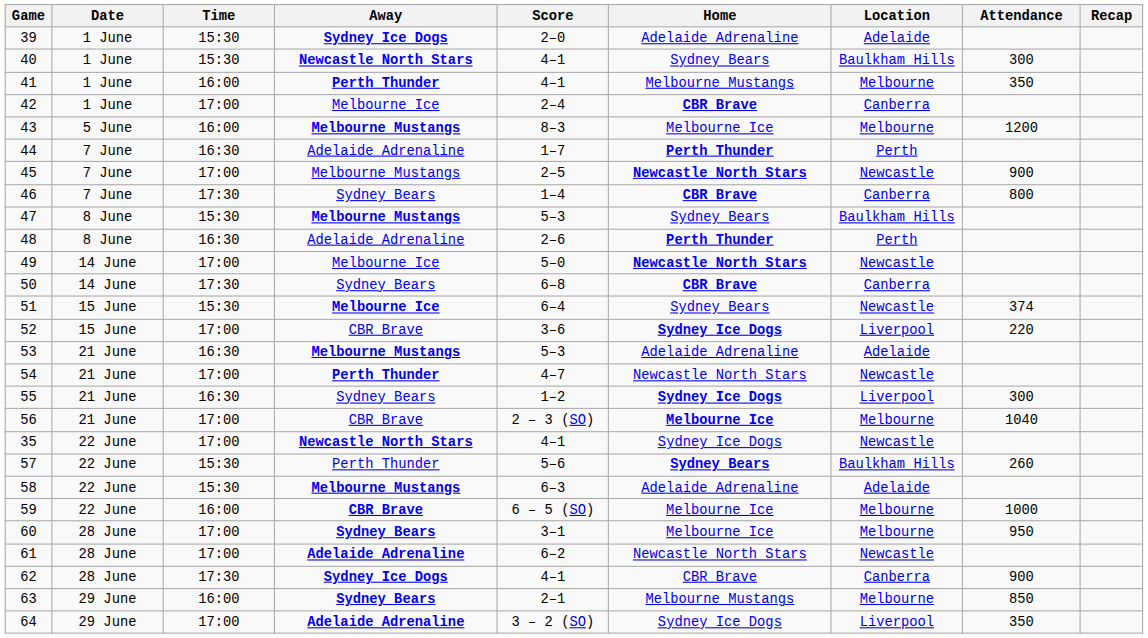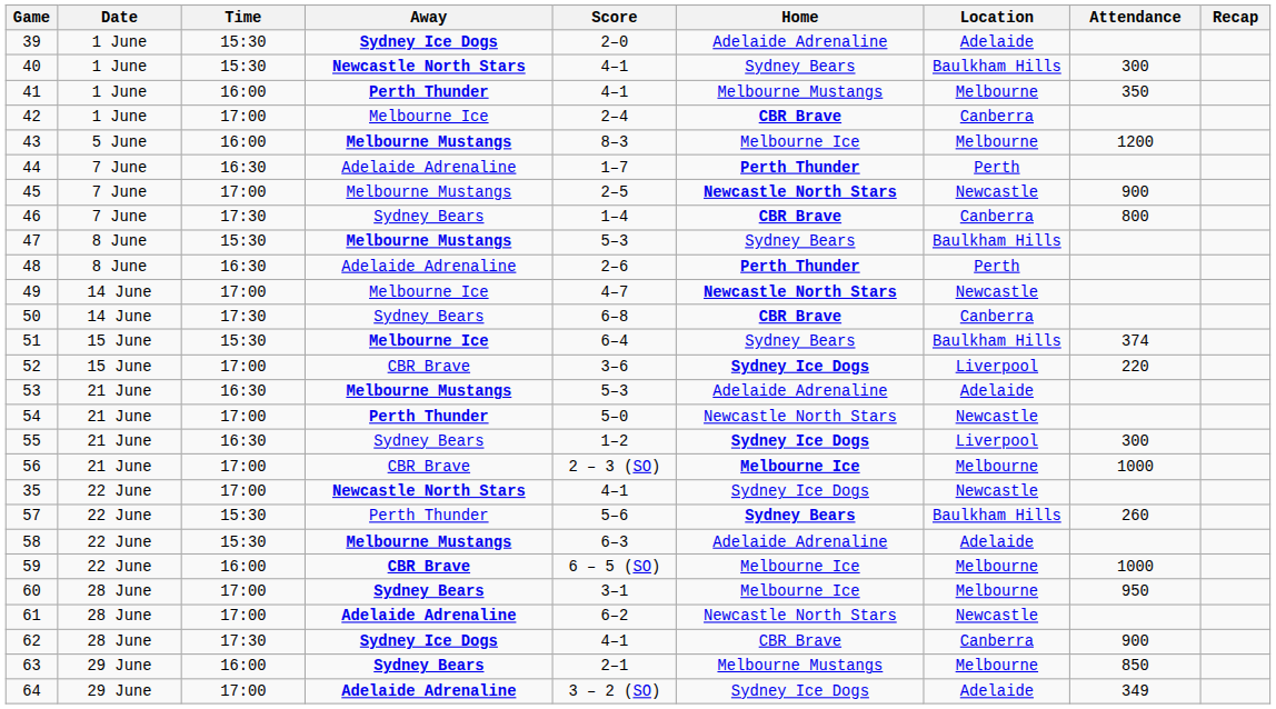49 | Score: 5–0 -> 4–7
51 | Location: Newcastle -> Baulkham Hills
54 | Score: 4–7 -> 5–0
56 | Attendance: 1040 -> 1000
64 | Location: Liverpool -> Adelaide
64 | Attendance: 350 -> 349
